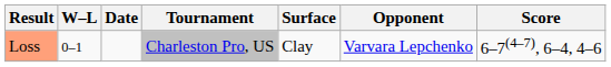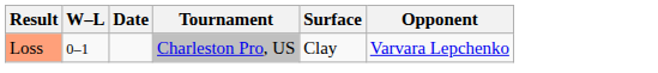- column: Score | 6–7(4–7), 6–4, 4–6
